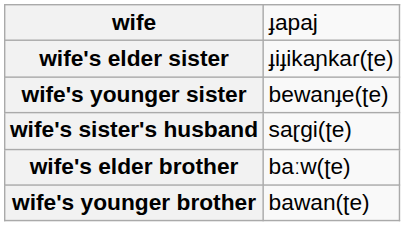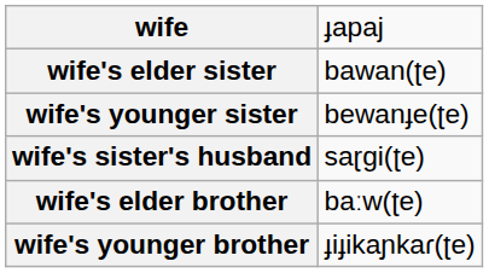wife's elder sister | column 2: ɟiɟikaɲkaɾ(ʈe) -> bawan(ʈe)
wife's younger brother | column 2: bawan(ʈe) -> ɟiɟikaɲkaɾ(ʈe)
